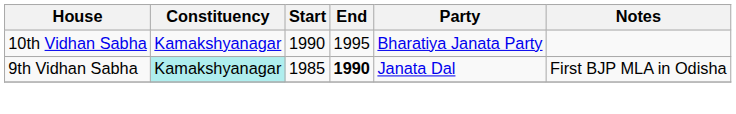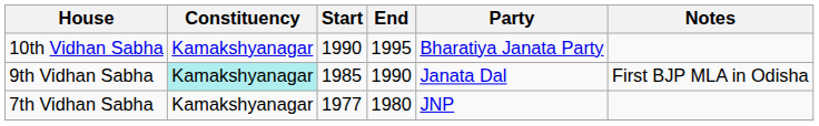9th Vidhan Sabha | End: bold -> normal
+ row: 7th Vidhan Sabha | Kamakshyanagar | 1977 | 1980 | JNP
